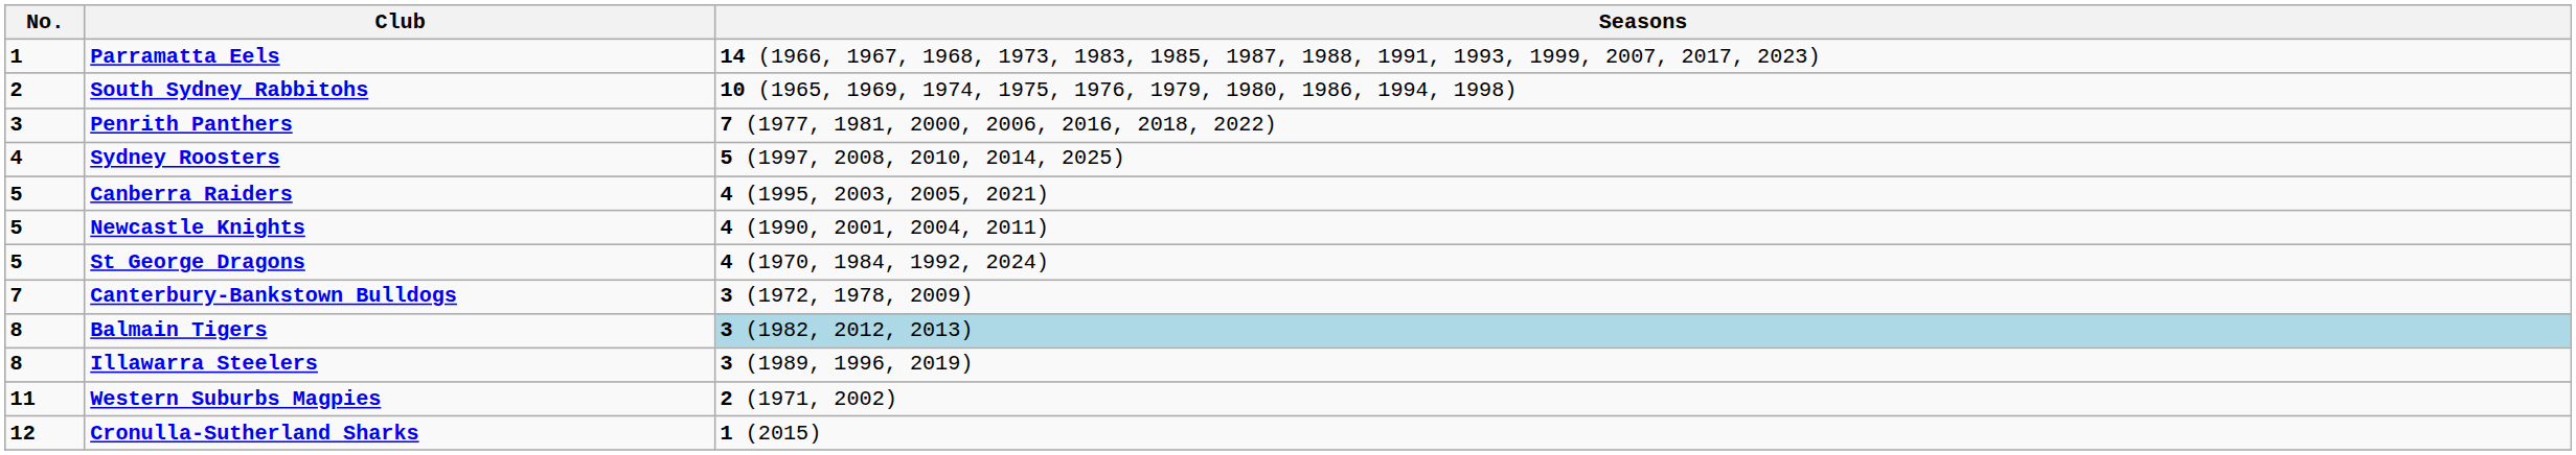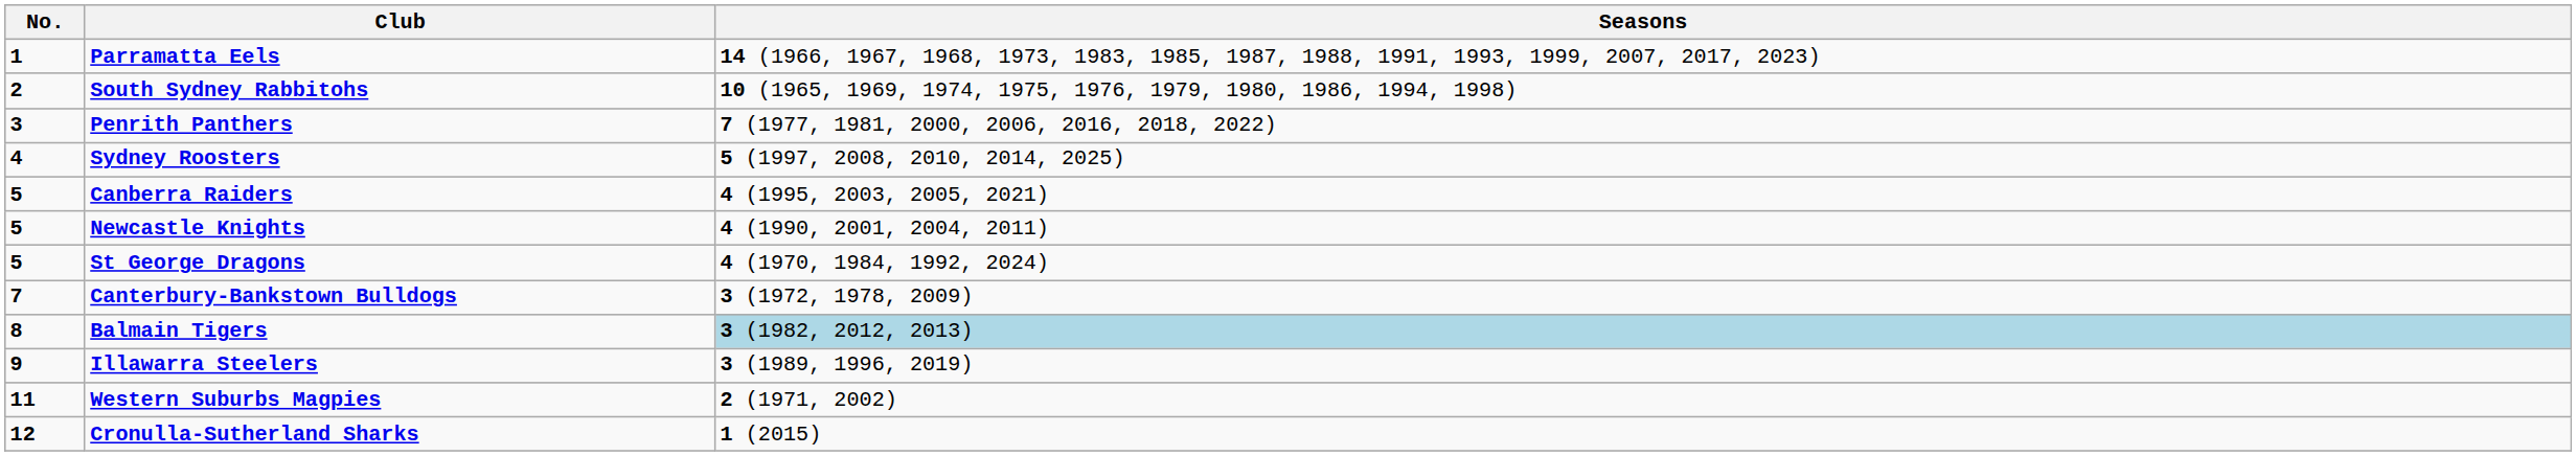Illawarra Steelers | No.: 8 -> 9
